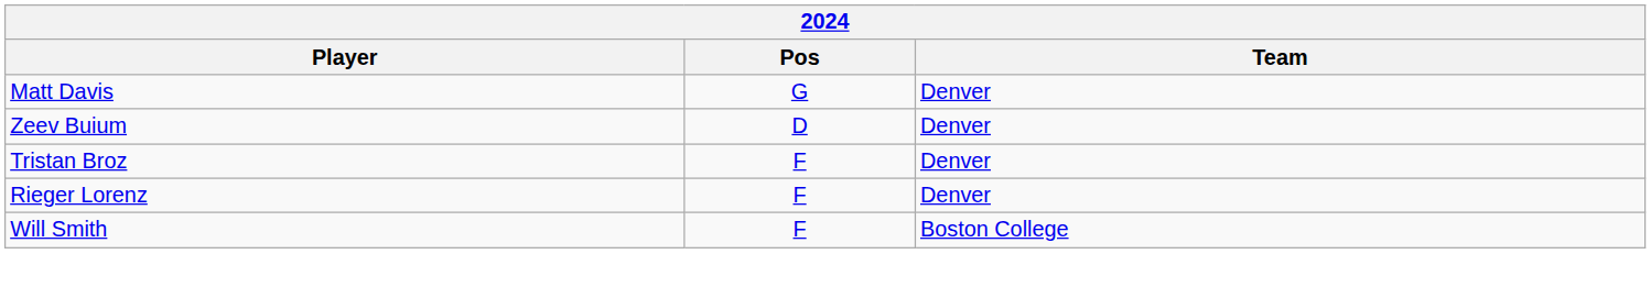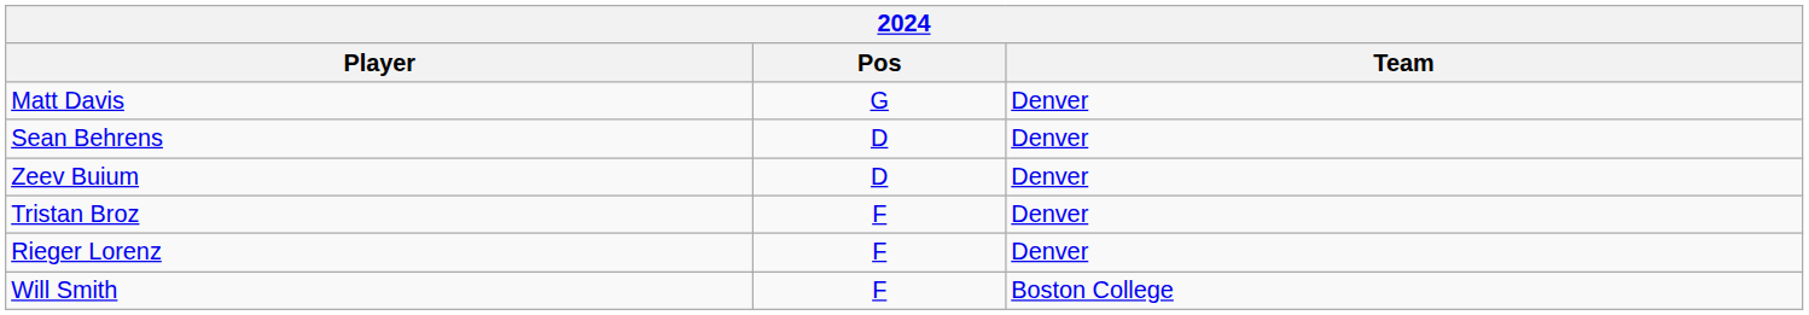+ row: Sean Behrens | D | Denver
